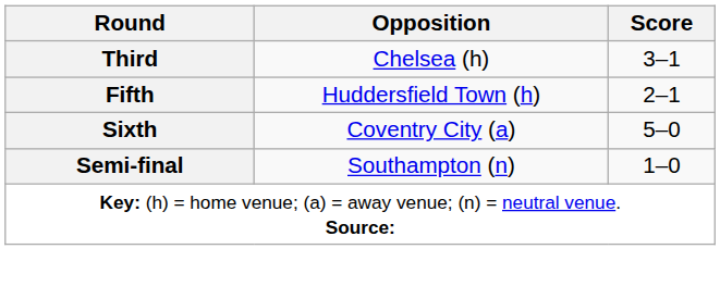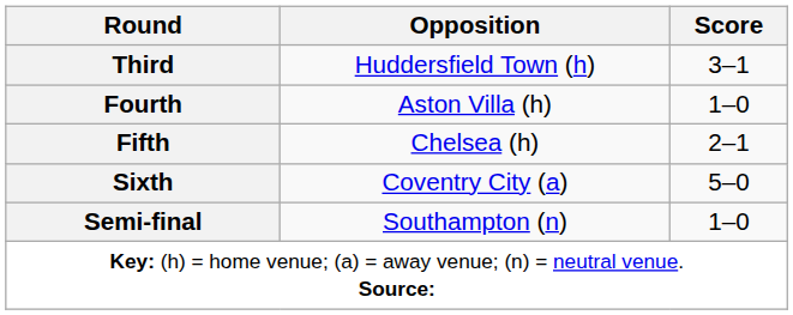Third | Opposition: Chelsea (h) -> Huddersfield Town (h)
+ row: Fourth | Aston Villa (h) | 1–0
Fifth | Opposition: Huddersfield Town (h) -> Chelsea (h)
